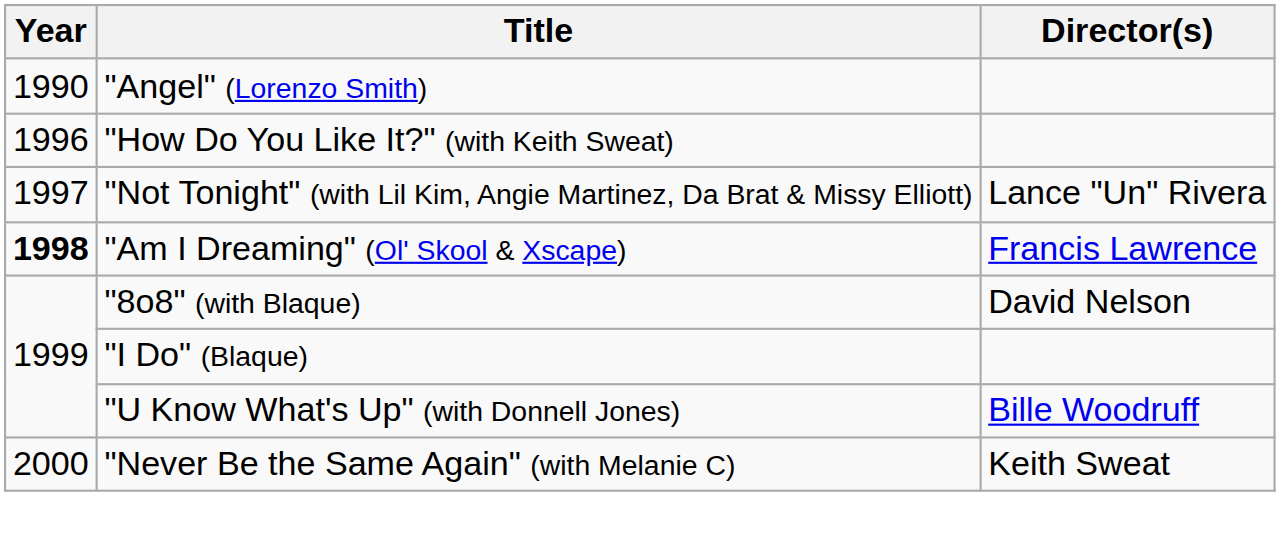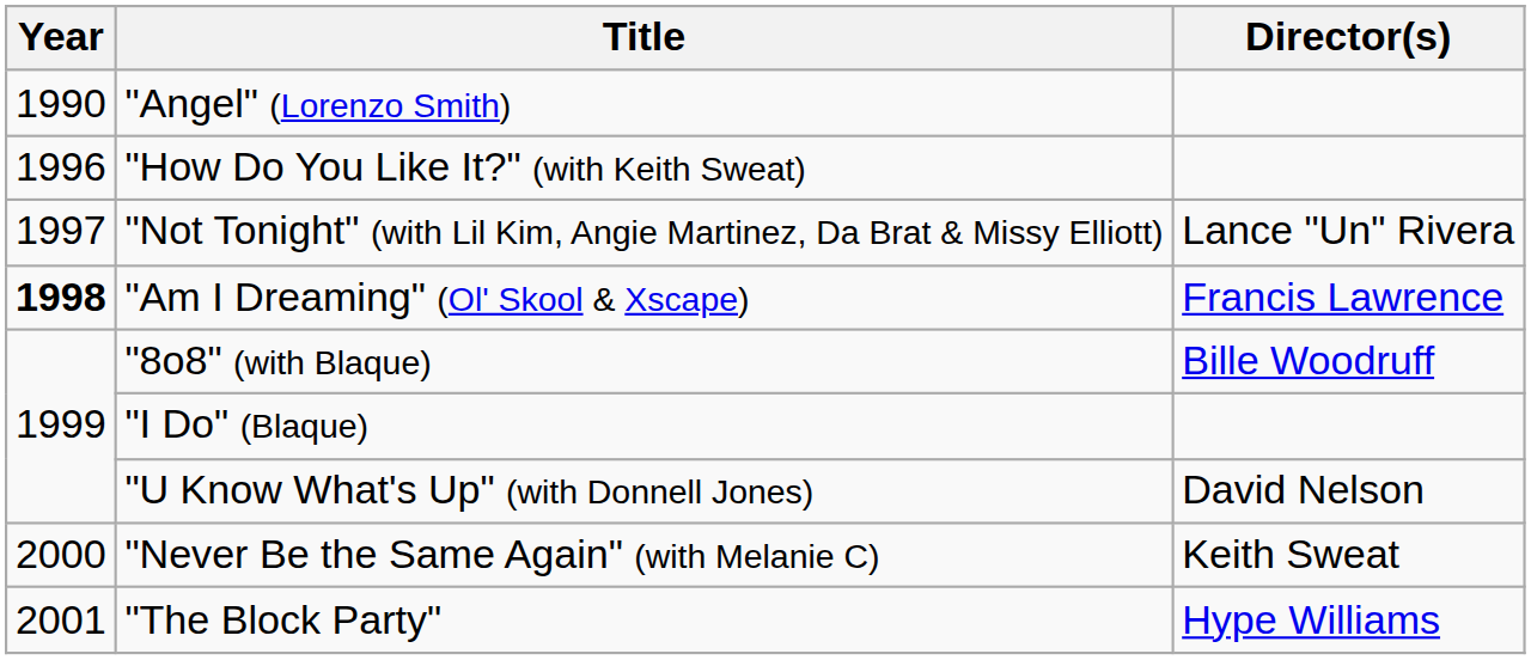"8o8" (with Blaque) | Director(s): David Nelson -> Bille Woodruff
"U Know What's Up" (with Donnell Jones) | Director(s): Bille Woodruff -> David Nelson
+ row: 2001 | "The Block Party" | Hype Williams
